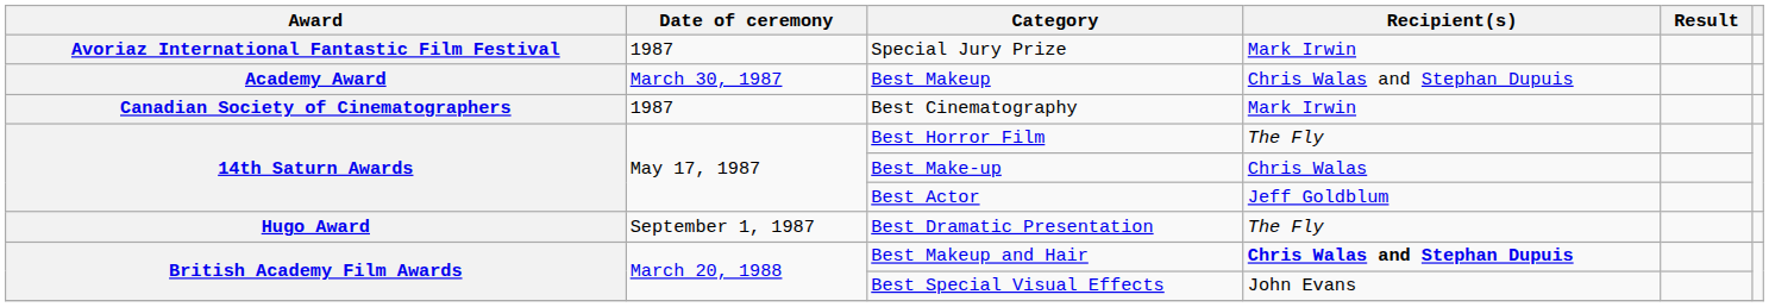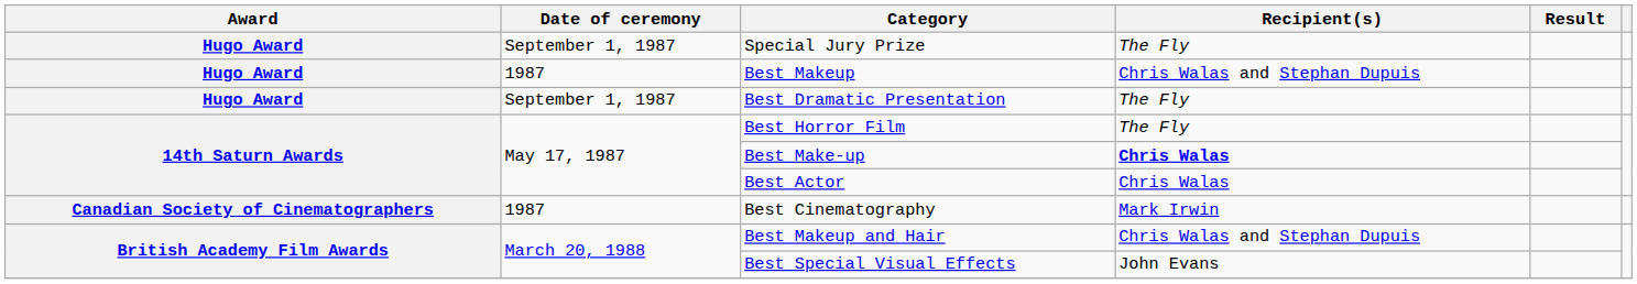Special Jury Prize | Award: Avoriaz International Fantastic Film Festival -> Hugo Award
Special Jury Prize | Date of ceremony: 1987 -> September 1, 1987
Special Jury Prize | Recipient(s): Mark Irwin -> The Fly
Best Makeup | Award: Academy Award -> Hugo Award
Best Makeup | Date of ceremony: March 30, 1987 -> 1987
rows swapped: Best Cinematography <-> Best Dramatic Presentation
Best Make-up | Recipient(s): normal -> bold
Best Actor | Recipient(s): Jeff Goldblum -> Chris Walas
Best Makeup and Hair | Recipient(s): bold -> normal
